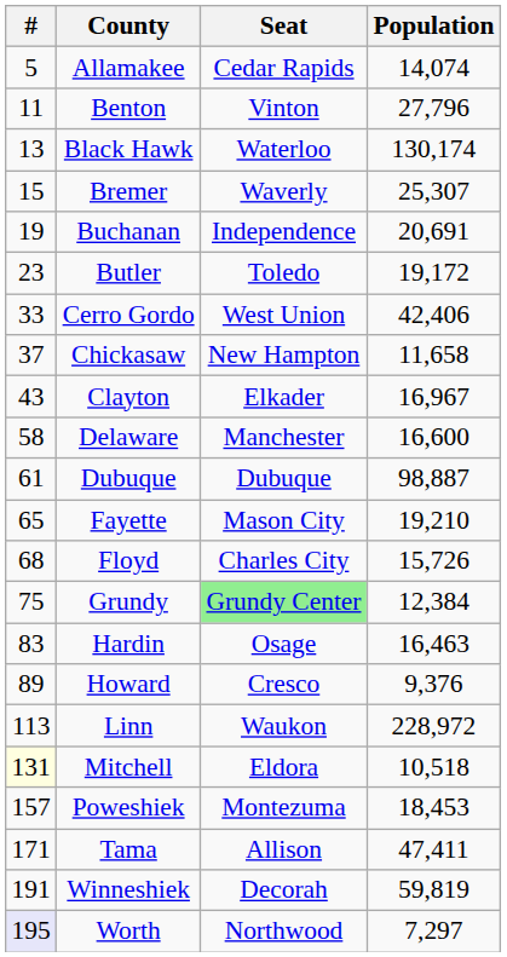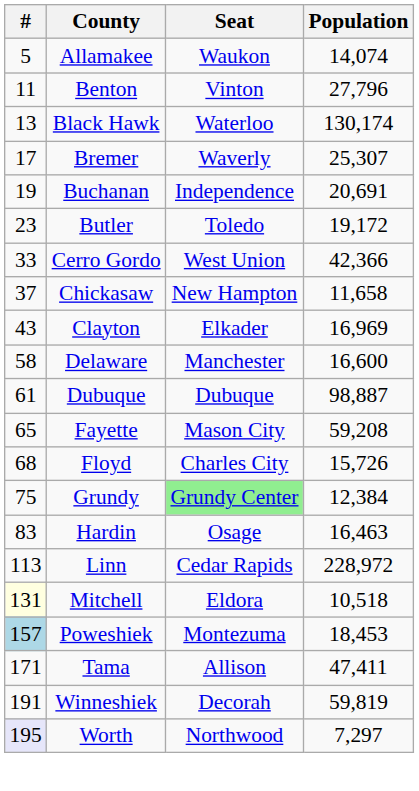Allamakee | Seat: Cedar Rapids -> Waukon
Bremer | #: 15 -> 17
Cerro Gordo | Population: 42,406 -> 42,366
Clayton | Population: 16,967 -> 16,969
Fayette | Population: 19,210 -> 59,208
- row: 89 | Howard | Cresco | 9,376
Linn | Seat: Waukon -> Cedar Rapids
Poweshiek | #: no background -> lightblue background
